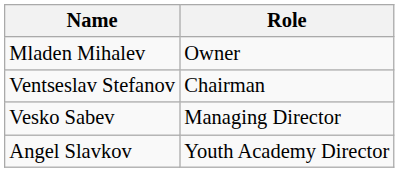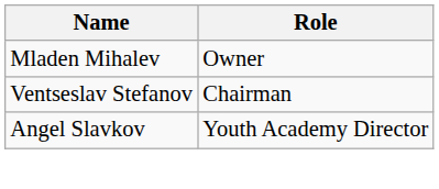- row: Vesko Sabev | Managing Director
